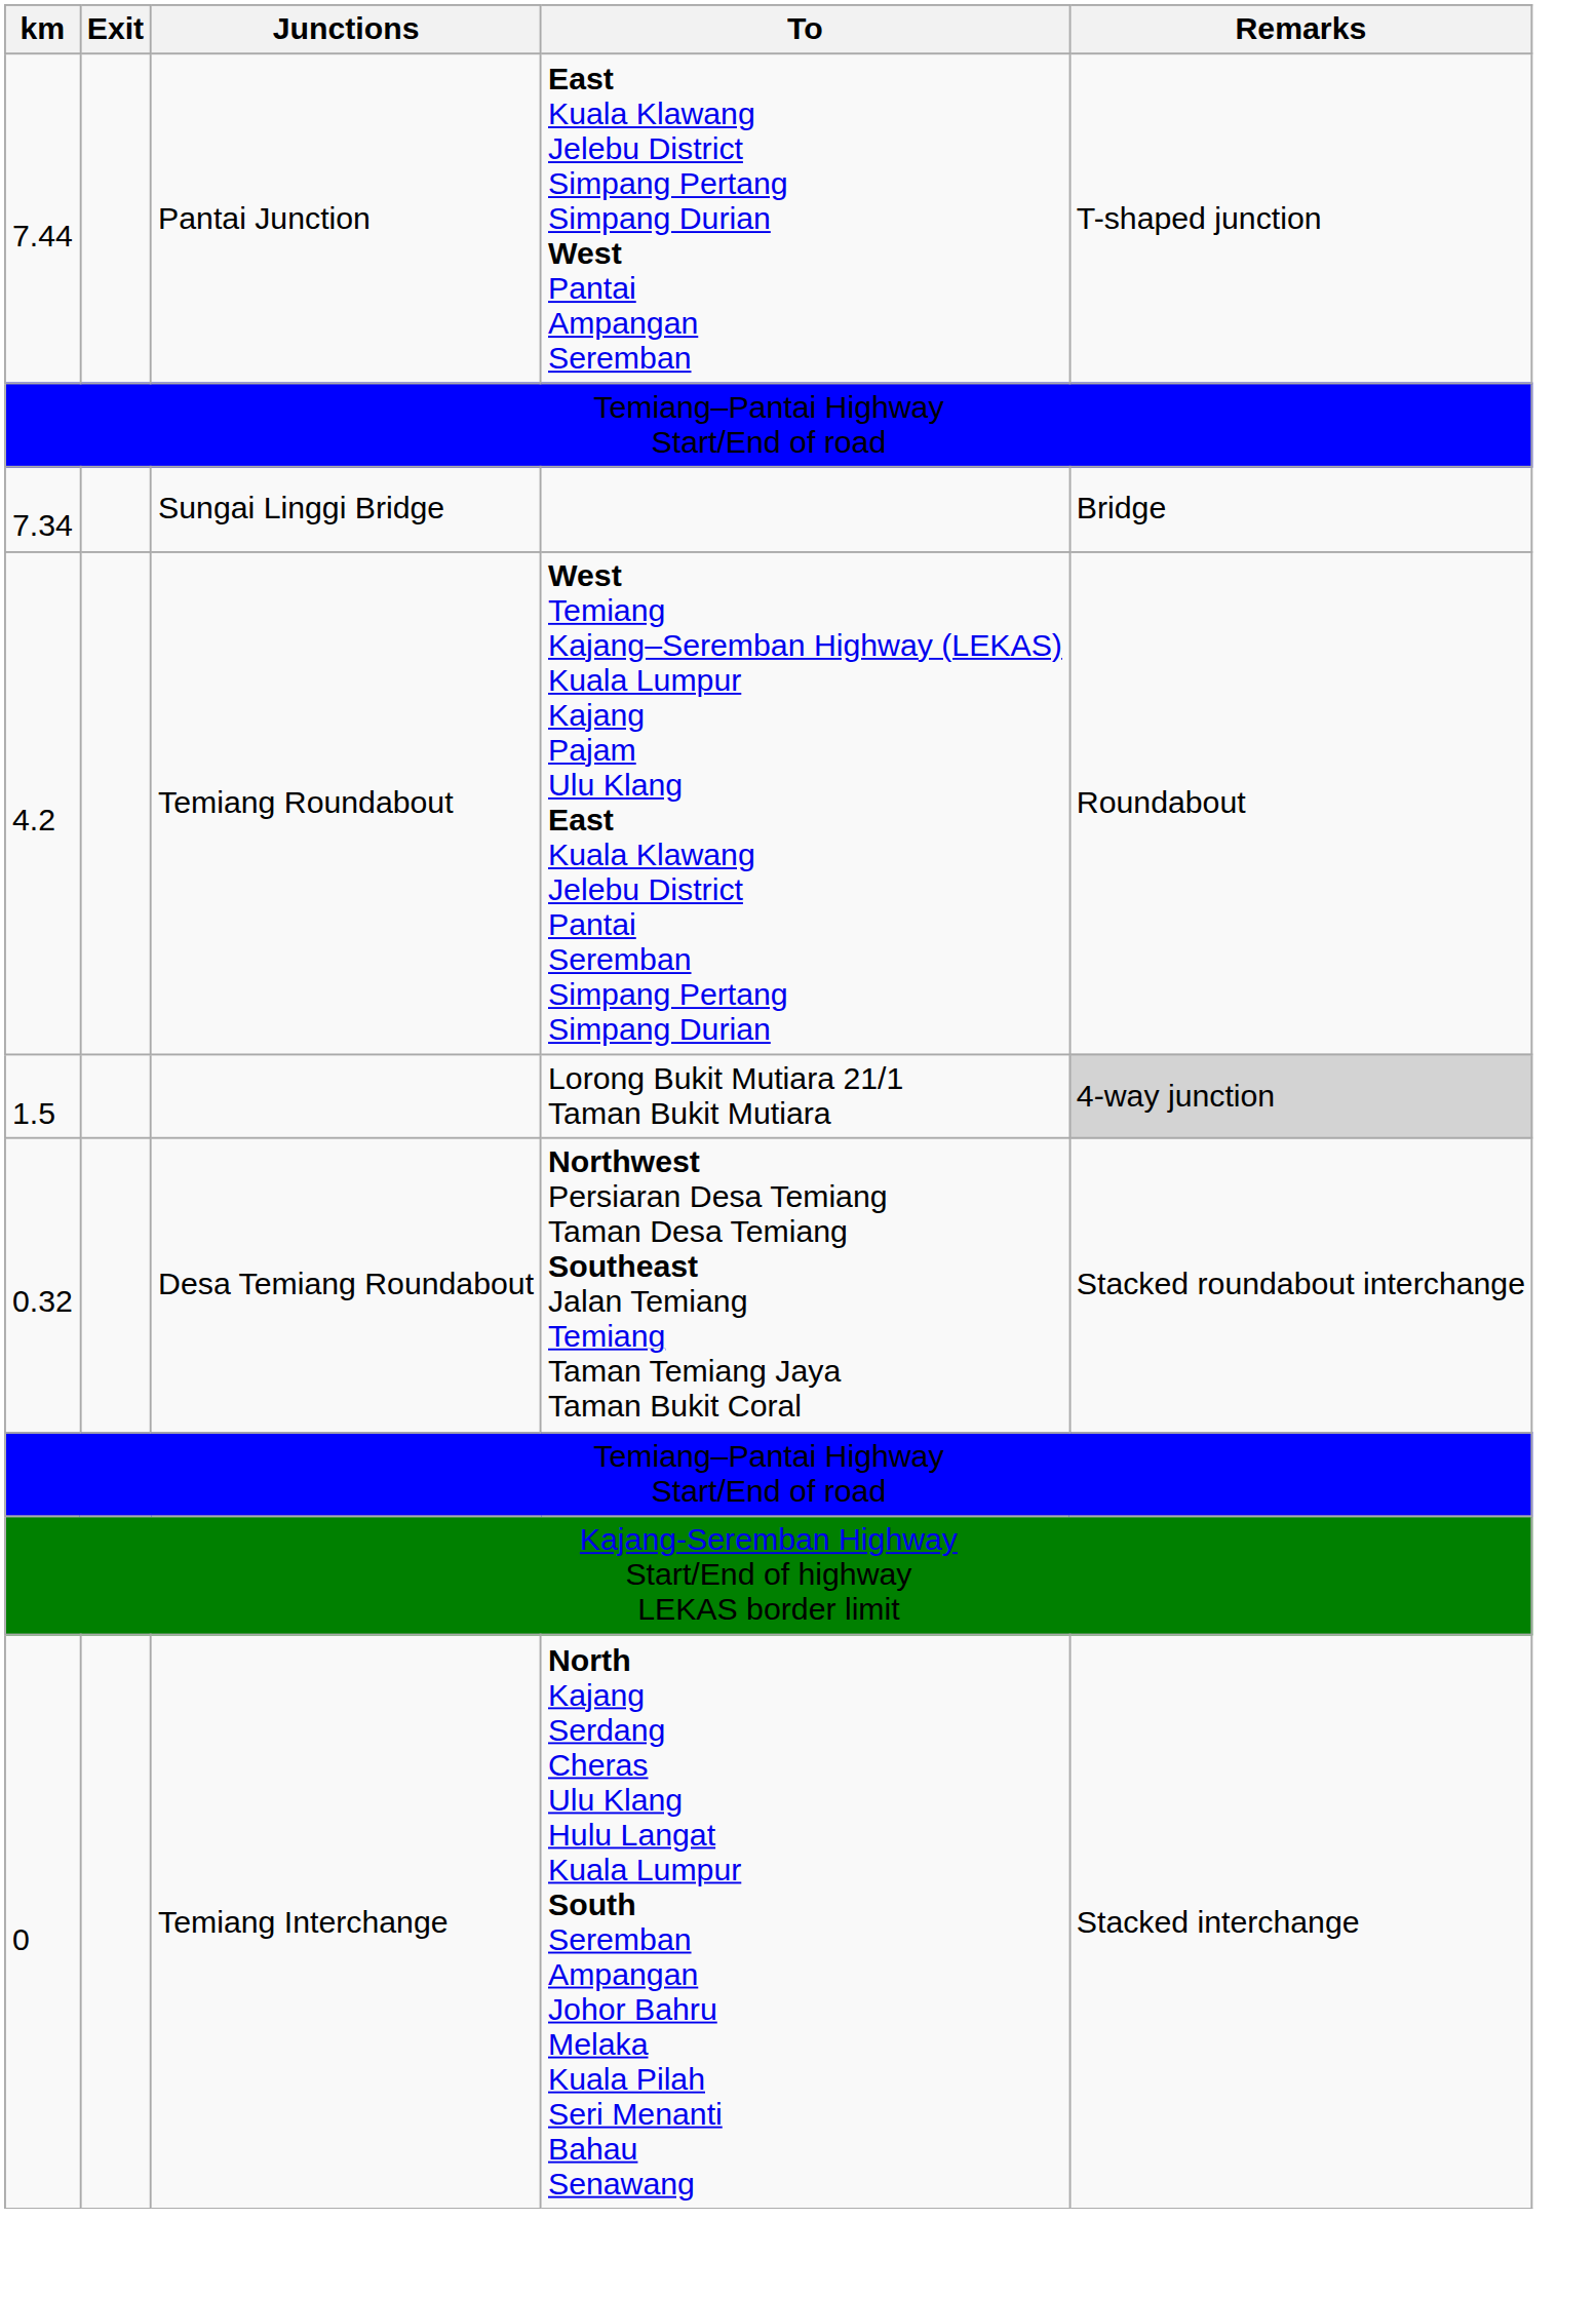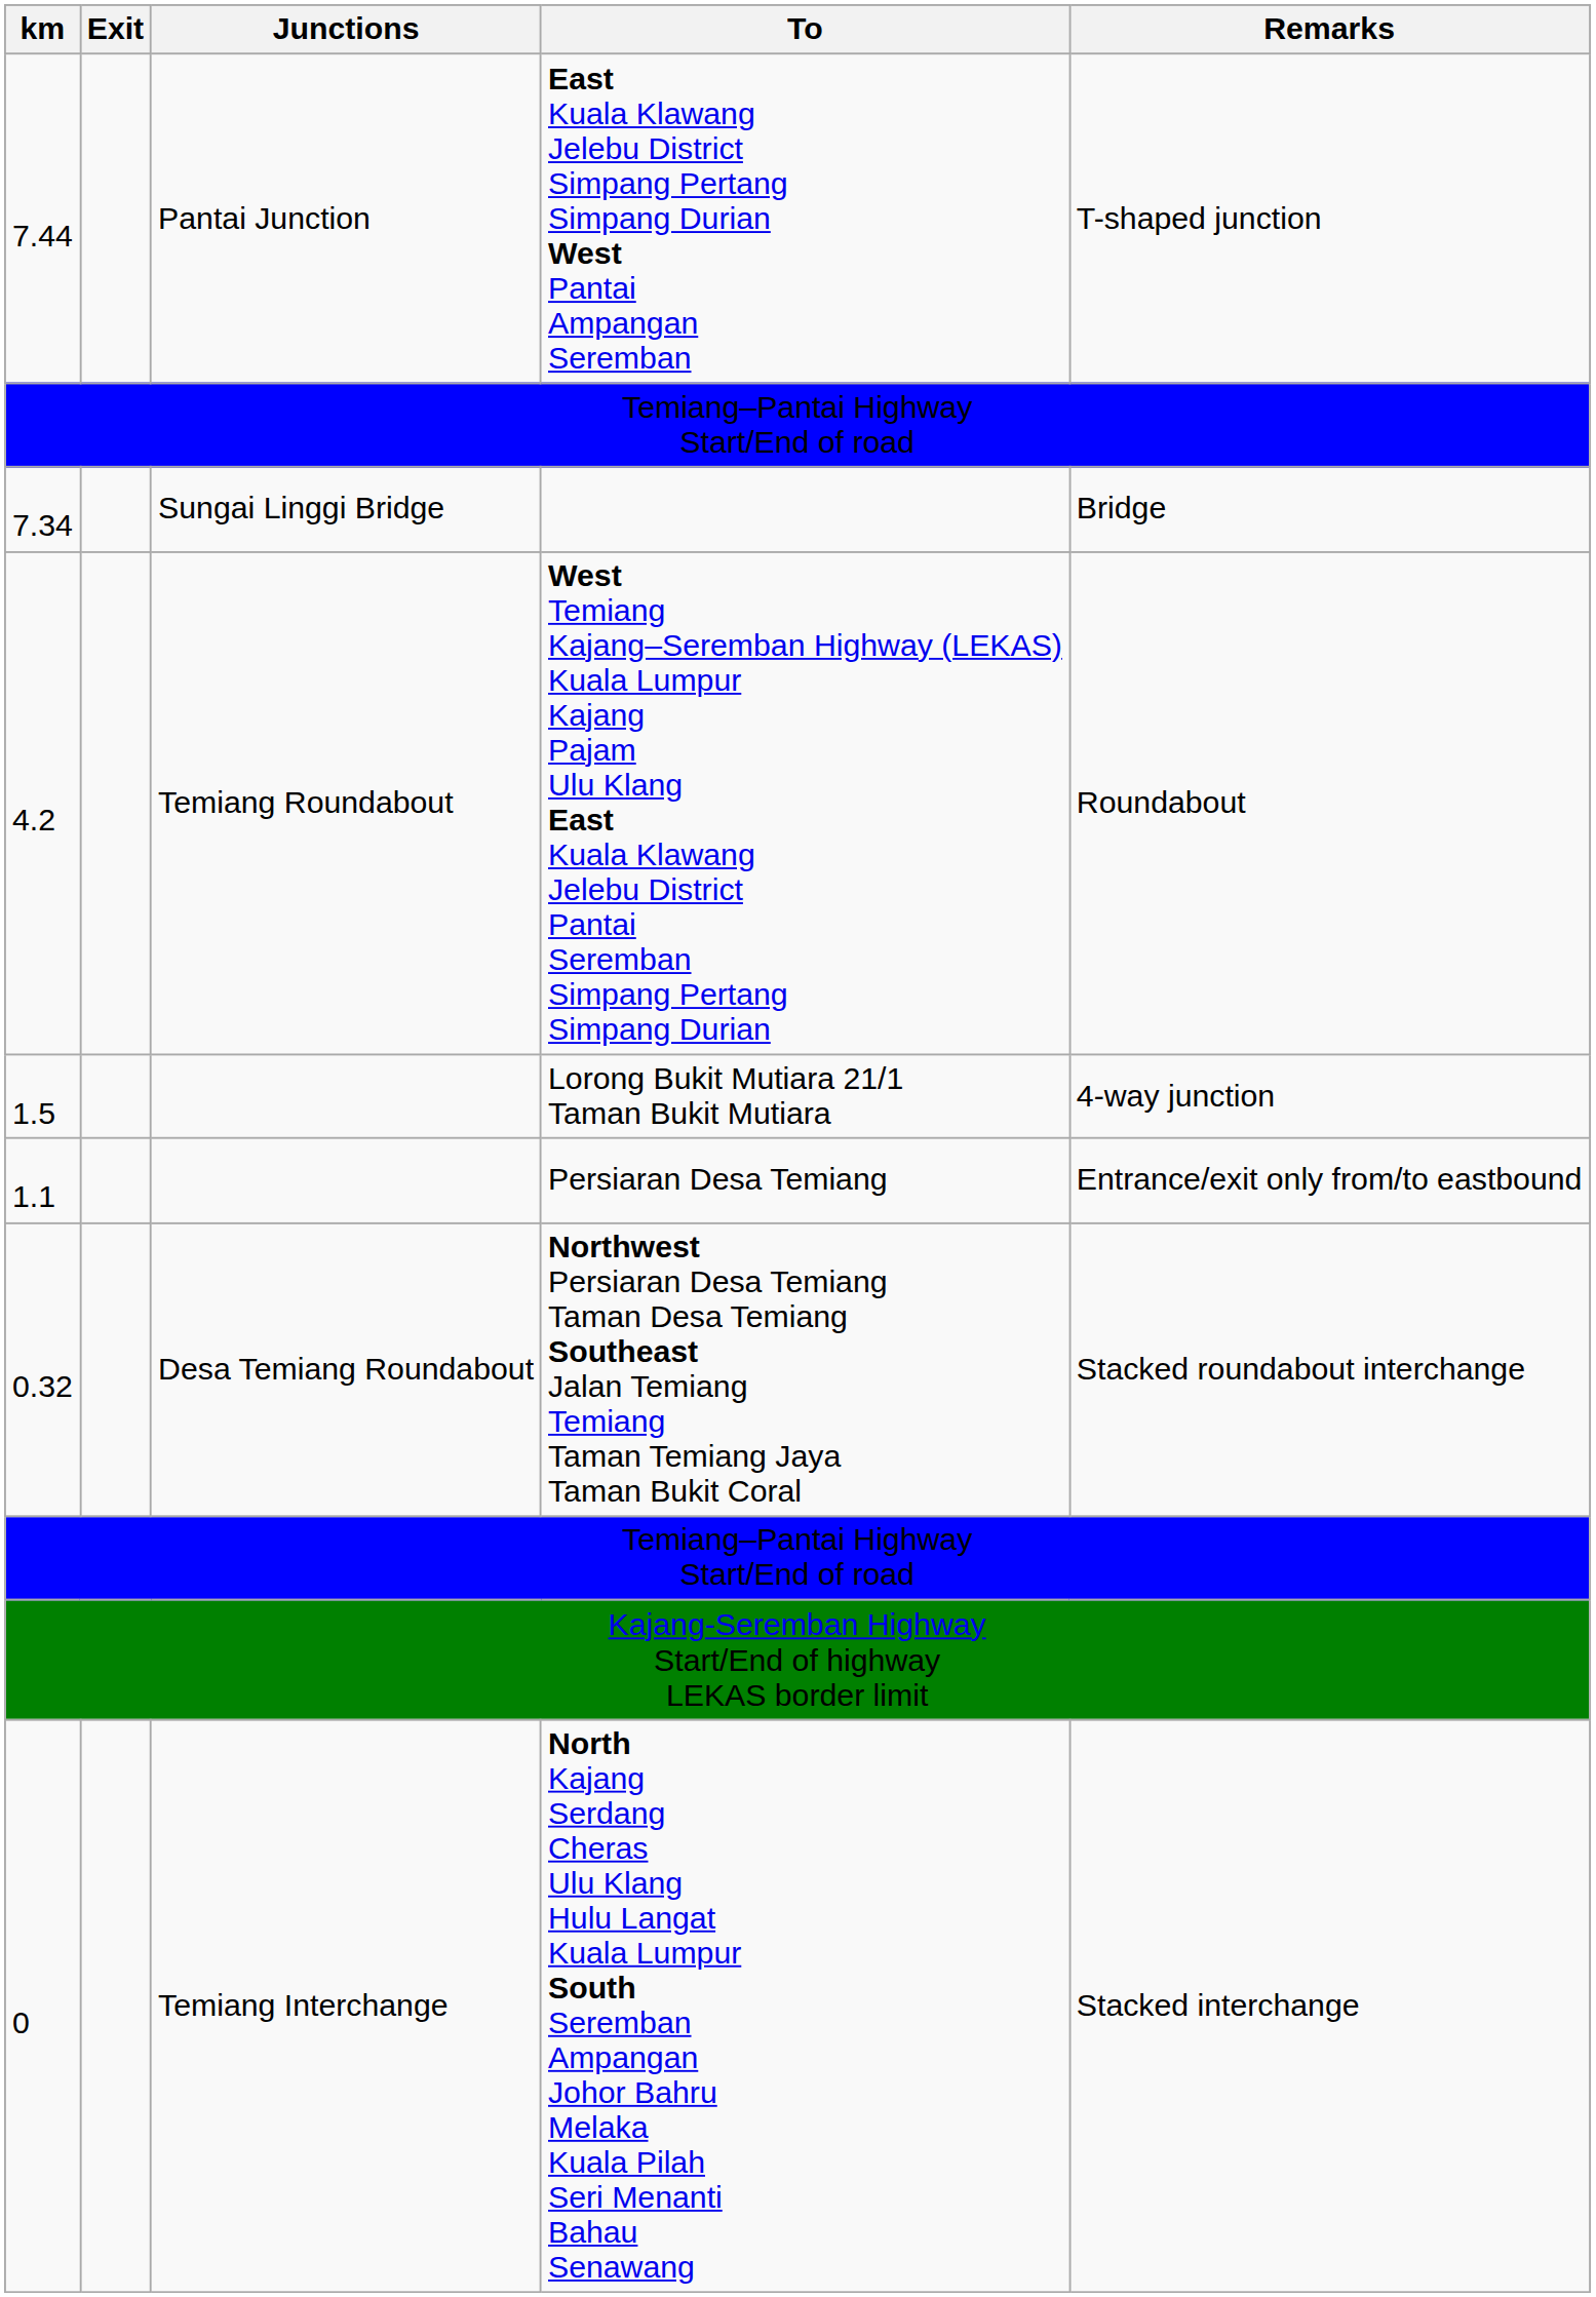Lorong Bukit Mutiara 21/1 Taman Bukit Mutiara | Remarks: lightgrey background -> no background
+ row: 1.1 | Persiaran Desa Temiang | Entrance/exit only from/to eastbound
